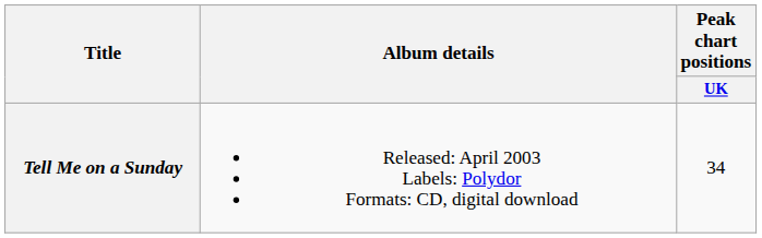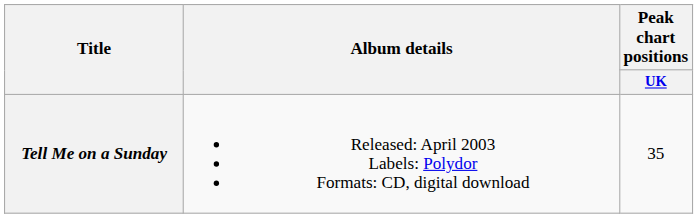Tell Me on a Sunday | Peak chart positions / UK: 34 -> 35
